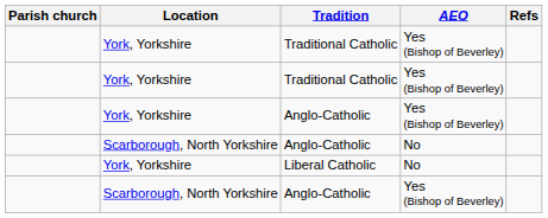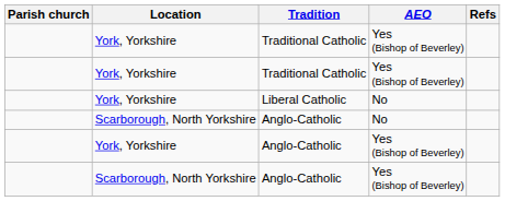rows swapped: York, Yorkshire / Anglo-Catholic <-> Liberal Catholic
